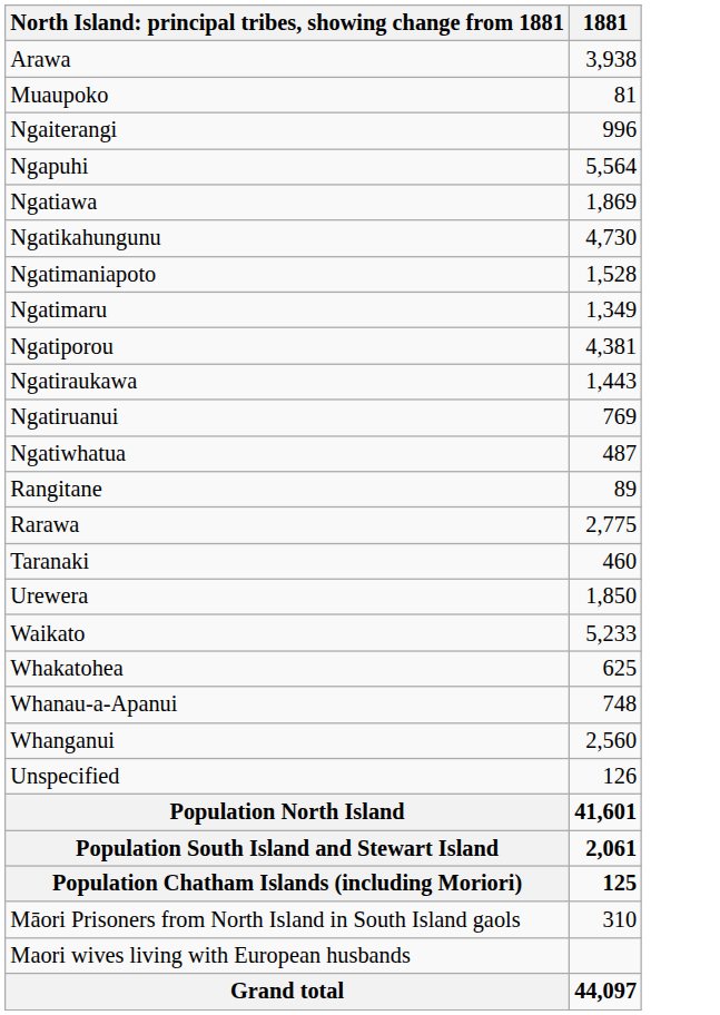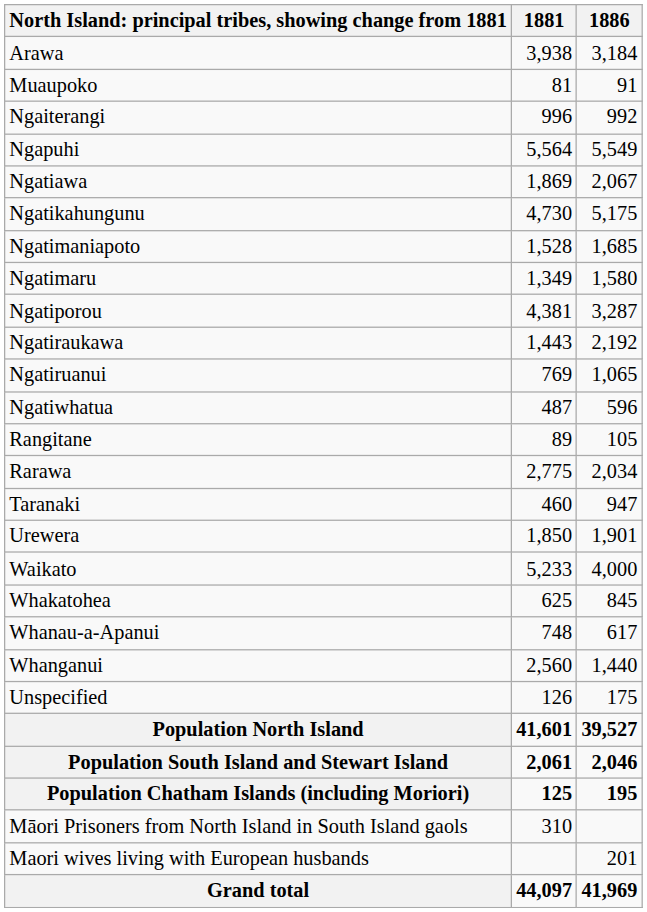+ column: 1886 | 3,184 | 91 | 992 | 5,549 | 2,067 | 5,175 | 1,685 | 1,580 | 3,287 | 2,192 | 1,065 | 596 | 105 | 2,034 | 947 | 1,901 | 4,000 | 845 | 617 | 1,440 | 175 | 39,527 | 2,046 | 195 | 201 | 41,969
